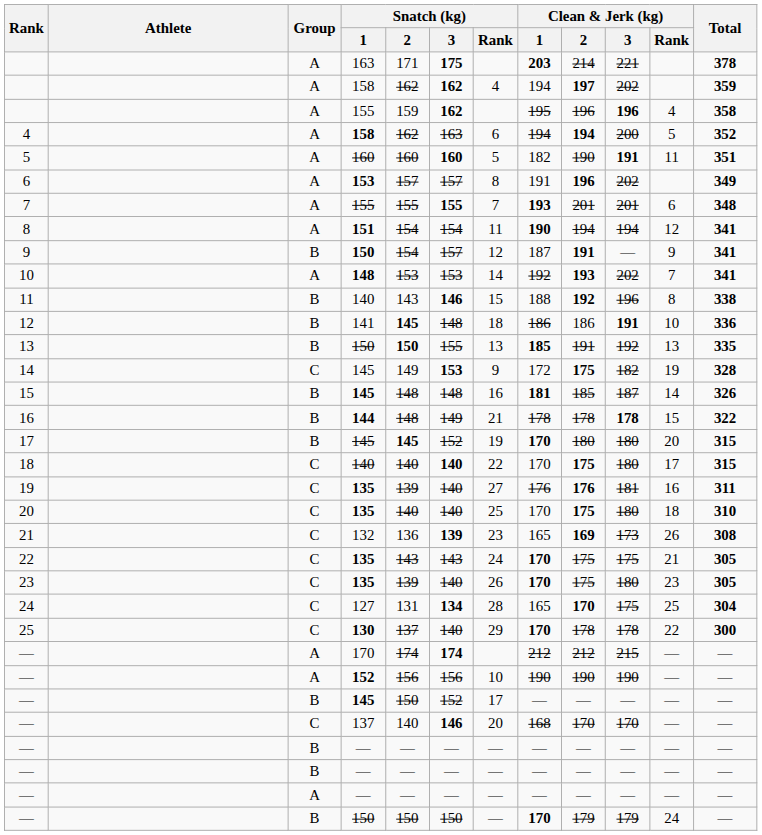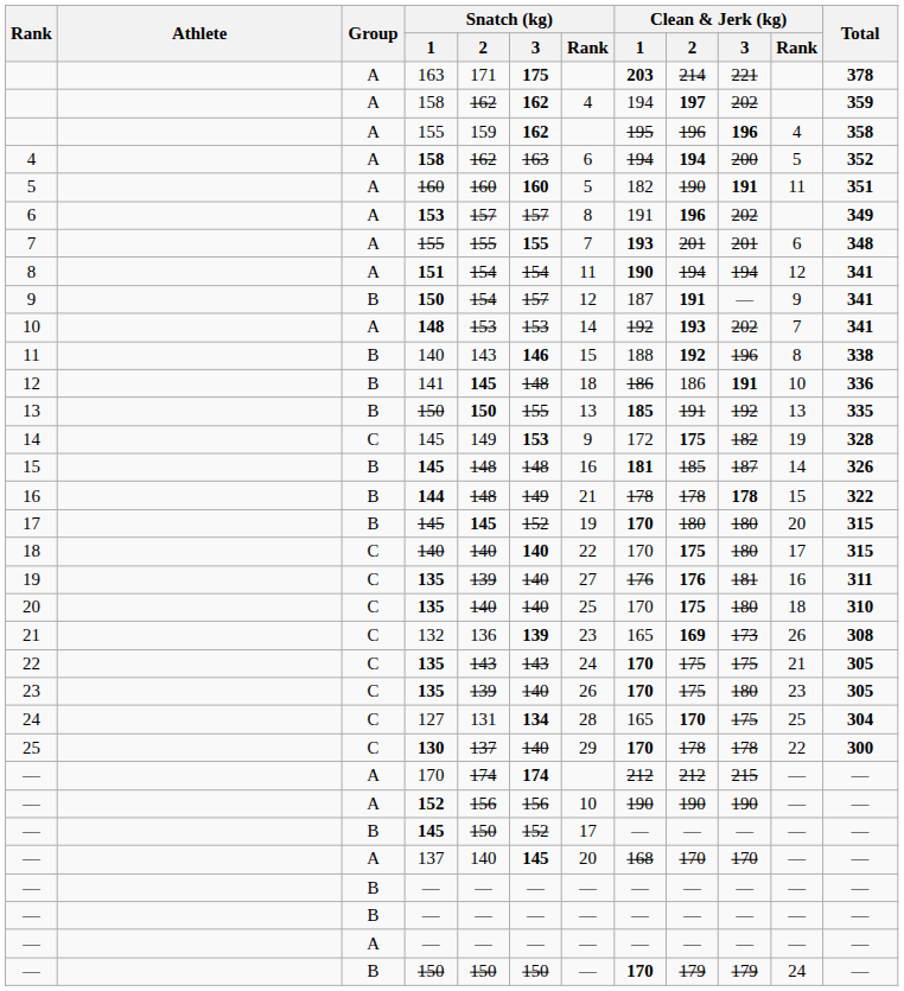— / 137 | Group: C -> A
— / 137 | Snatch (kg) / 3: 146 -> 145
